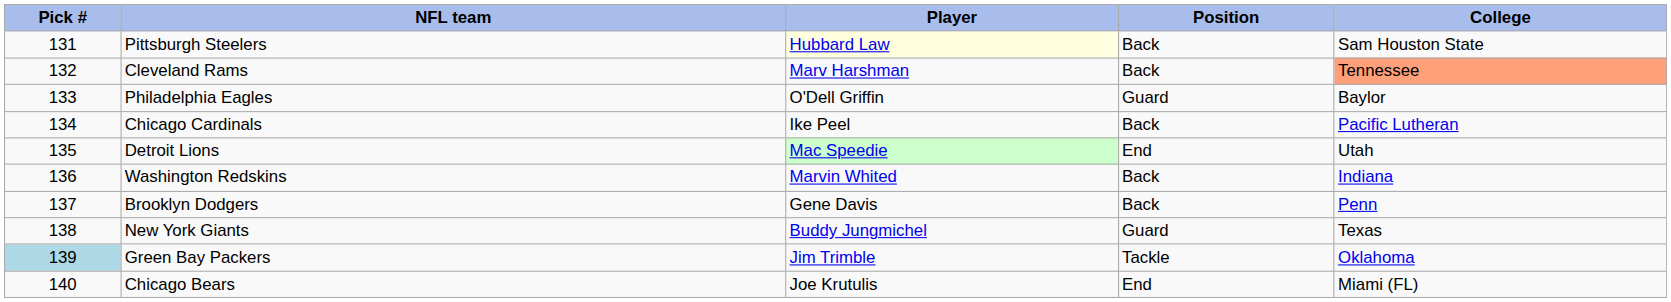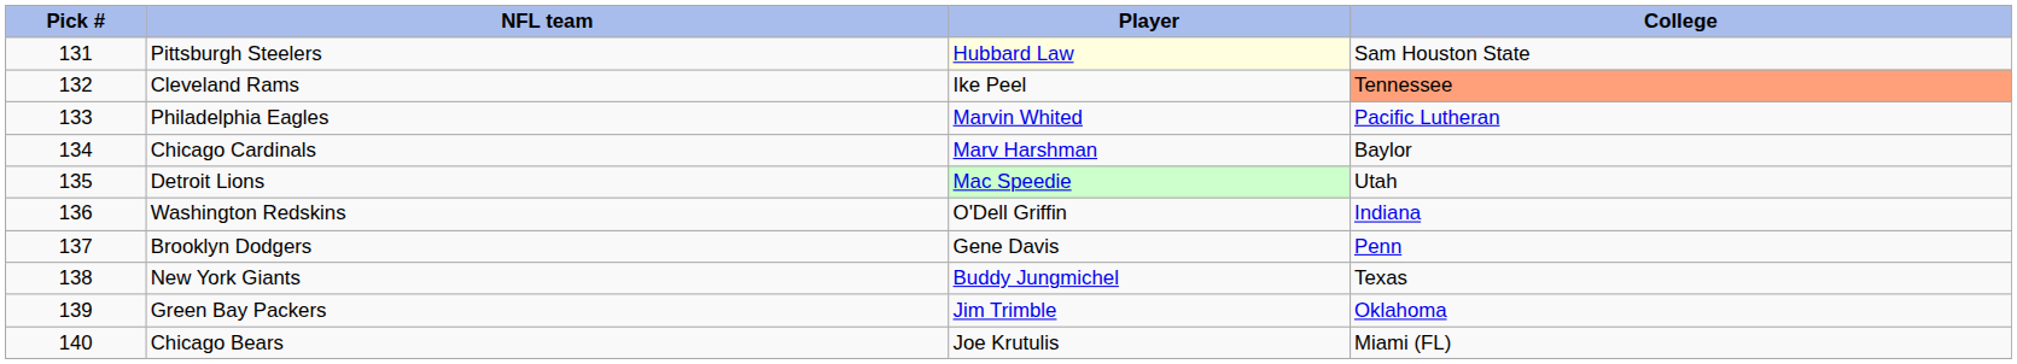- column: Position | Back | Back | Guard | Back | End | Back | Back | Guard | Tackle | End
Cleveland Rams | Player: Marv Harshman -> Ike Peel
Philadelphia Eagles | Player: O'Dell Griffin -> Marvin Whited
Philadelphia Eagles | College: Baylor -> Pacific Lutheran
Chicago Cardinals | Player: Ike Peel -> Marv Harshman
Chicago Cardinals | College: Pacific Lutheran -> Baylor
Washington Redskins | Player: Marvin Whited -> O'Dell Griffin
Green Bay Packers | Pick #: lightblue background -> no background
